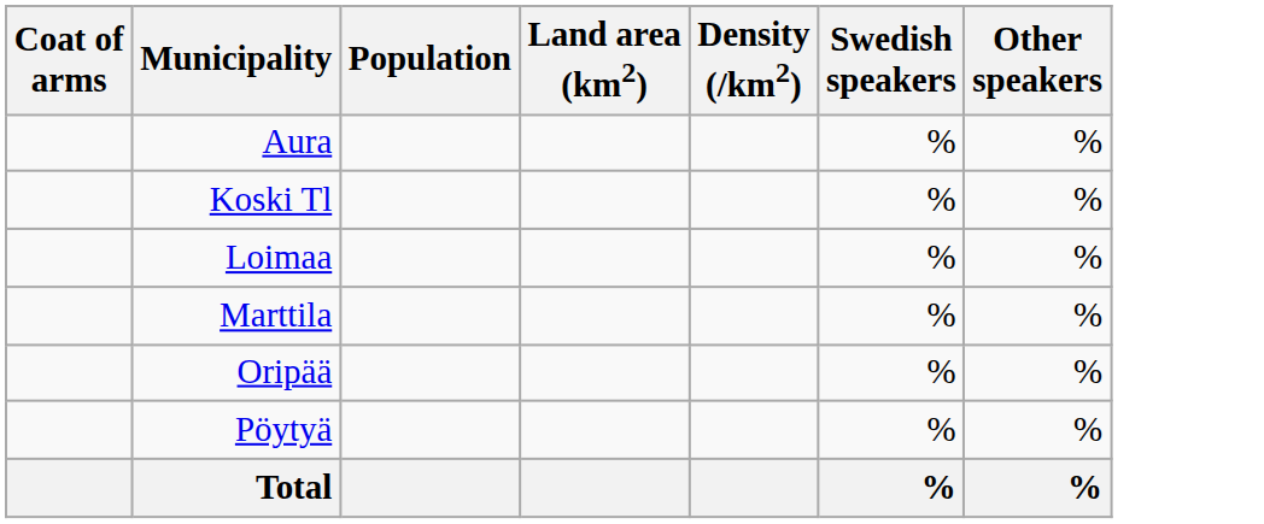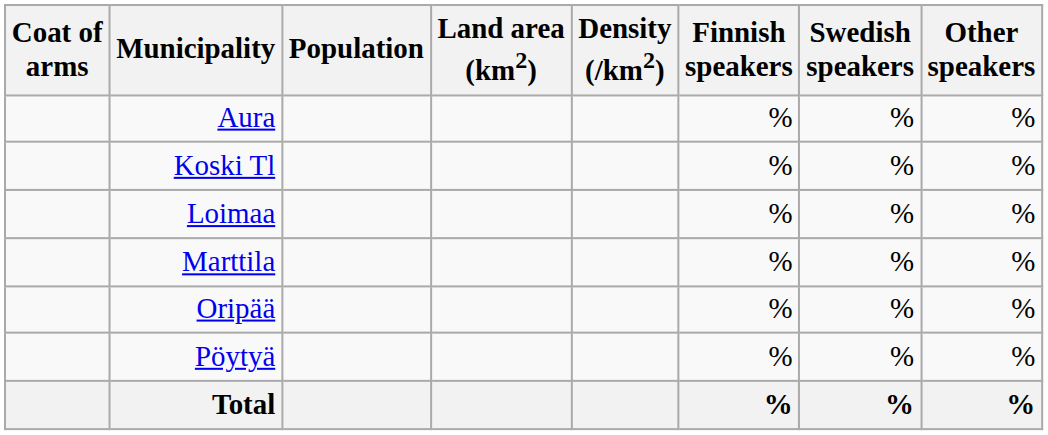+ column: Finnish speakers | % | % | % | % | % | % | %
